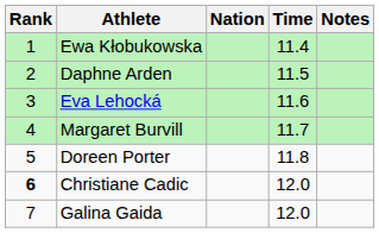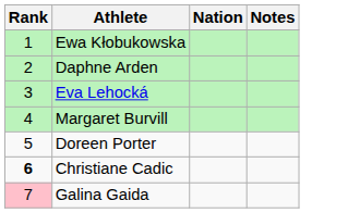- column: Time | 11.4 | 11.5 | 11.6 | 11.7 | 11.8 | 12.0 | 12.0
Galina Gaida | Rank: no background -> pink background
